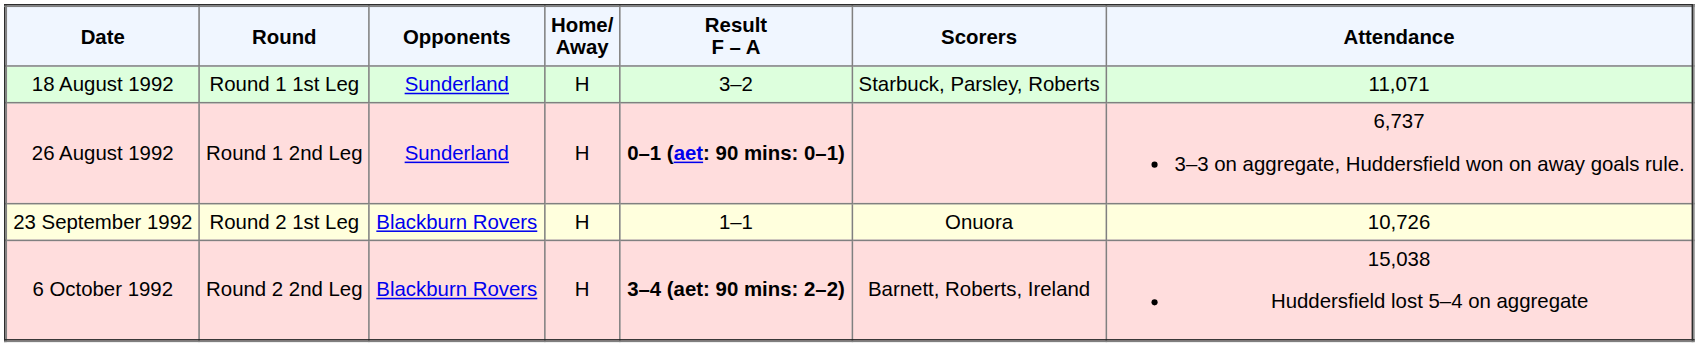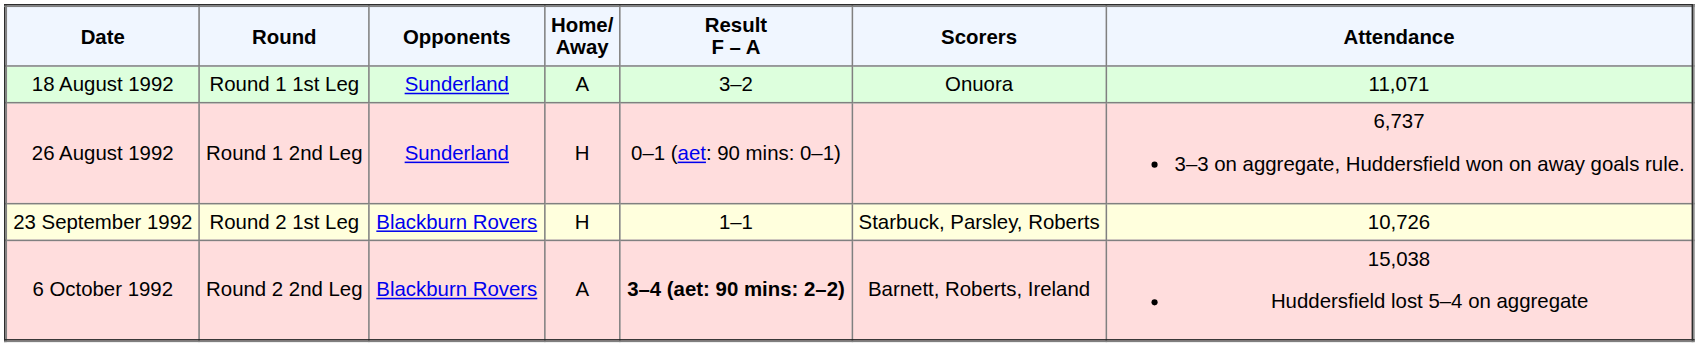18 August 1992 | Home/ Away: H -> A
18 August 1992 | Scorers: Starbuck, Parsley, Roberts -> Onuora
26 August 1992 | Result F – A: bold -> normal
23 September 1992 | Scorers: Onuora -> Starbuck, Parsley, Roberts
6 October 1992 | Home/ Away: H -> A
